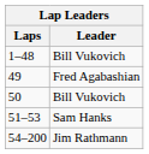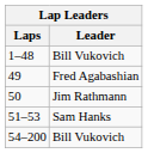50 | Leader: Bill Vukovich -> Jim Rathmann
54–200 | Leader: Jim Rathmann -> Bill Vukovich
